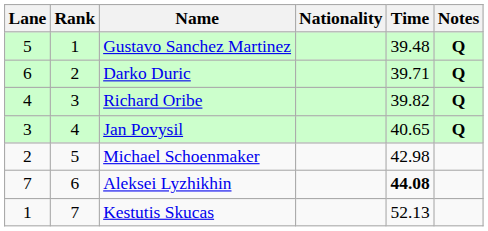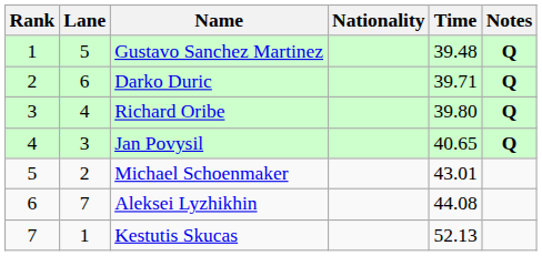columns swapped: Rank <-> Lane
Richard Oribe | Time: 39.82 -> 39.80
Michael Schoenmaker | Time: 42.98 -> 43.01
Aleksei Lyzhikhin | Time: bold -> normal
